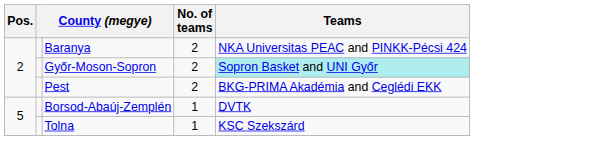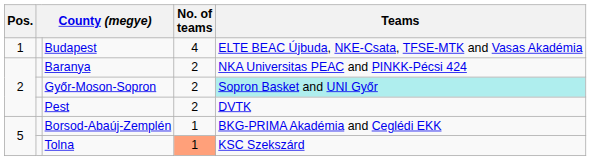+ row: 1 | Budapest | 4 | ELTE BEAC Újbuda, NKE-Csata, TFSE-MTK and Vasas Akadémia
Pest | Teams: BKG-PRIMA Akadémia and Ceglédi EKK -> DVTK
Borsod-Abaúj-Zemplén | Teams: DVTK -> BKG-PRIMA Akadémia and Ceglédi EKK
Tolna | No. of teams: no background -> lightsalmon background
